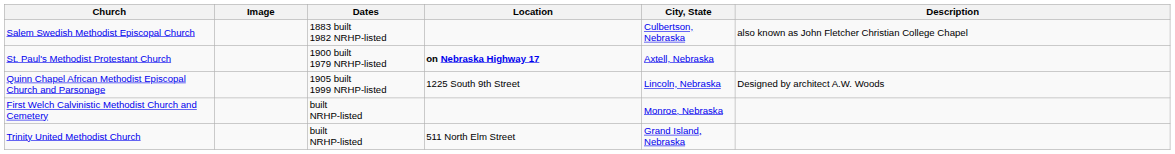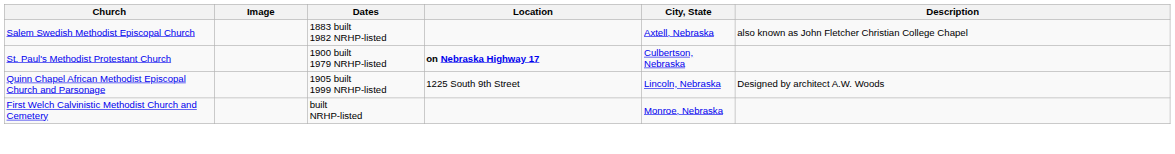Salem Swedish Methodist Episcopal Church | City, State: Culbertson, Nebraska -> Axtell, Nebraska
St. Paul's Methodist Protestant Church | City, State: Axtell, Nebraska -> Culbertson, Nebraska
- row: Trinity United Methodist Church | built NRHP-listed | 511 North Elm Street | Grand Island, Nebraska
